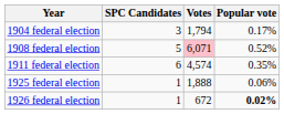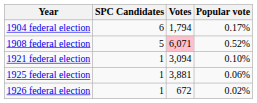1904 federal election | SPC Candidates: 3 -> 6
- row: 1911 federal election | 6 | 4,574 | 0.35%
+ row: 1921 federal election | 1 | 3,094 | 0.10%
1925 federal election | Votes: 1,888 -> 3,881
1926 federal election | Popular vote: bold -> normal
